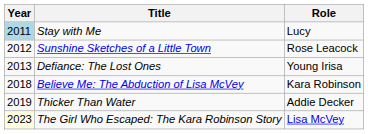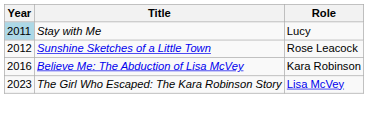- row: 2013 | Defiance: The Lost Ones | Young Irisa
Believe Me: The Abduction of Lisa McVey | Year: 2018 -> 2016
- row: 2019 | Thicker Than Water | Addie Decker
The Girl Who Escaped: The Kara Robinson Story | Year: lightyellow background -> no background
